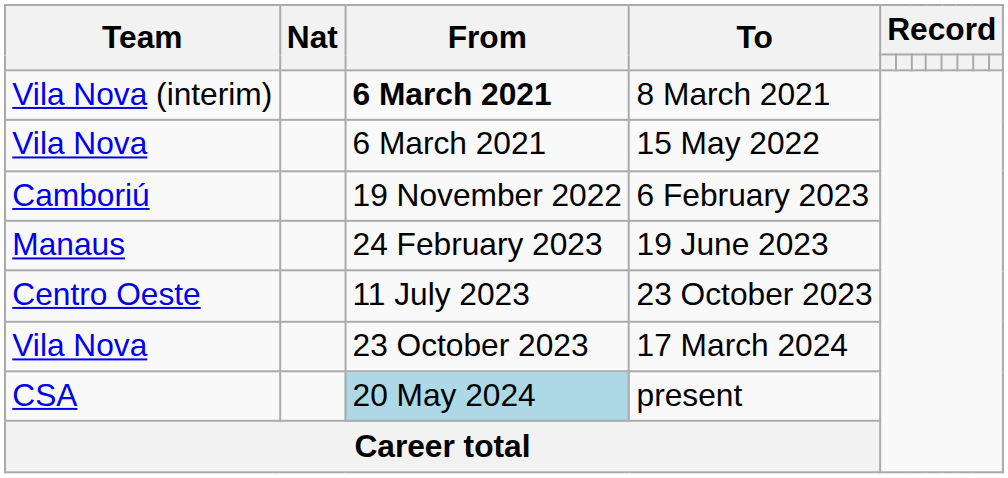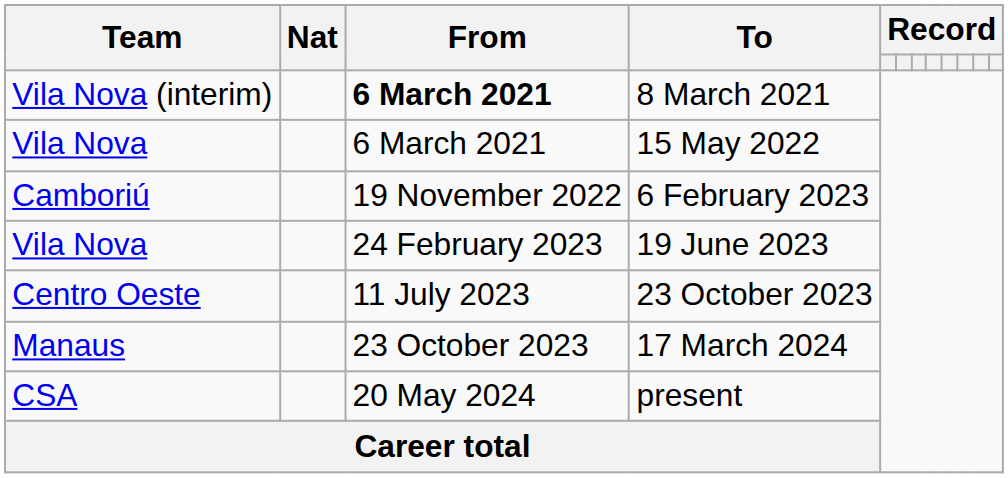19 June 2023 | Team: Manaus -> Vila Nova
17 March 2024 | Team: Vila Nova -> Manaus
present | From: lightblue background -> no background
